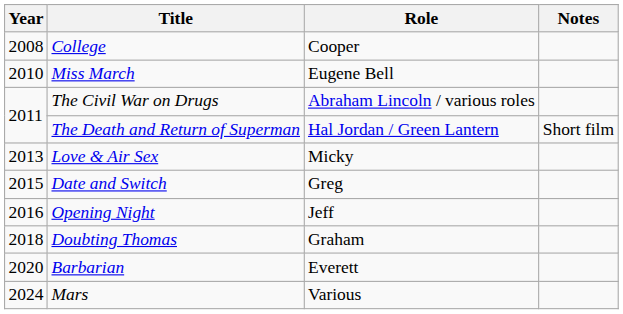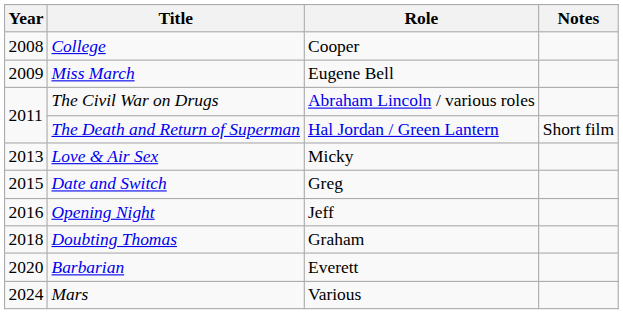Miss March | Year: 2010 -> 2009
